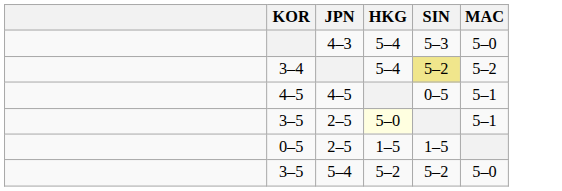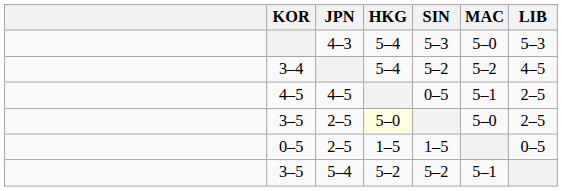+ column: LIB | 5–3 | 4–5 | 2–5 | 2–5 | 0–5
3–4 | SIN: khaki background -> no background
3–5 / 2–5 | MAC: 5–1 -> 5–0
3–5 / 5–4 | MAC: 5–0 -> 5–1
